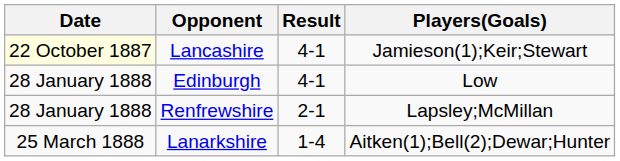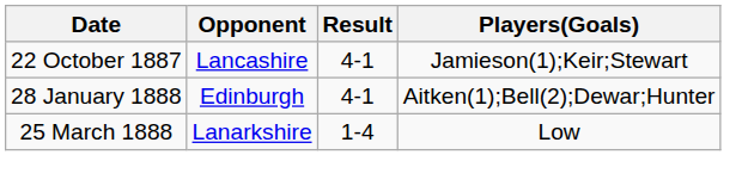Lancashire | Date: lightyellow background -> no background
Edinburgh | Players(Goals): Low -> Aitken(1);Bell(2);Dewar;Hunter
- row: 28 January 1888 | Renfrewshire | 2-1 | Lapsley;McMillan
Lanarkshire | Players(Goals): Aitken(1);Bell(2);Dewar;Hunter -> Low
